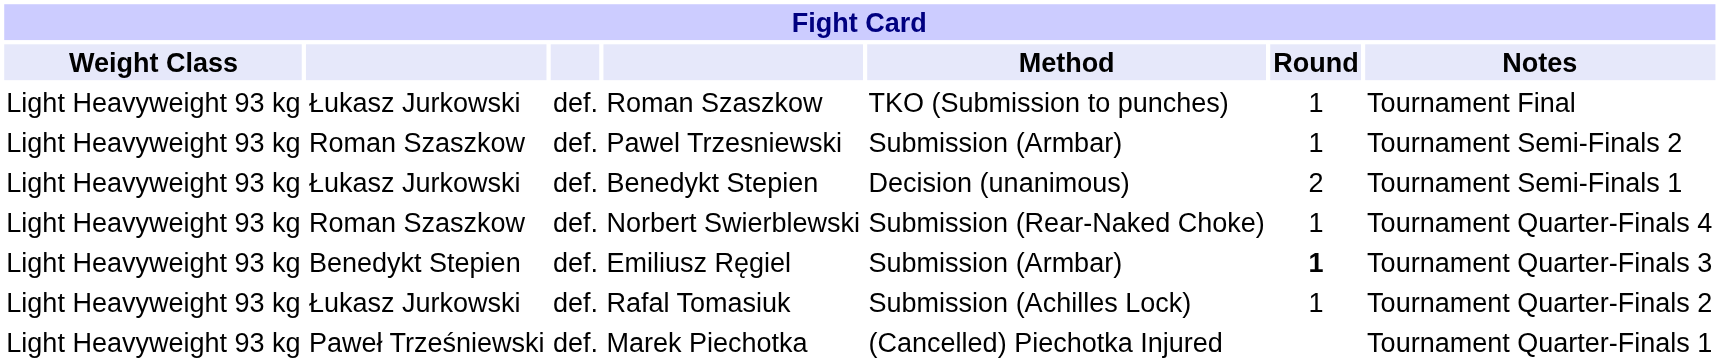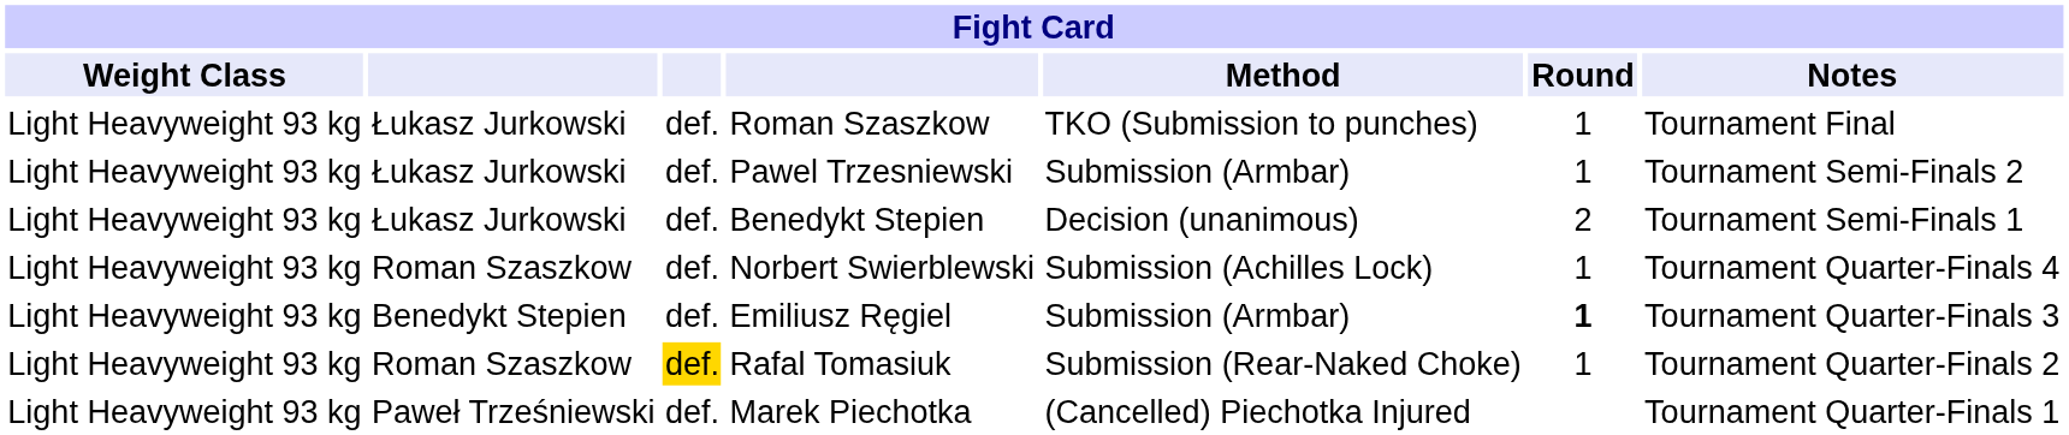Pawel Trzesniewski | column 2: Roman Szaszkow -> Łukasz Jurkowski
Norbert Swierblewski | Method: Submission (Rear-Naked Choke) -> Submission (Achilles Lock)
Rafal Tomasiuk | column 2: Łukasz Jurkowski -> Roman Szaszkow
Rafal Tomasiuk | column 3: no background -> gold background
Rafal Tomasiuk | Method: Submission (Achilles Lock) -> Submission (Rear-Naked Choke)
